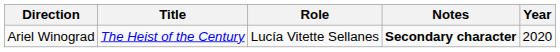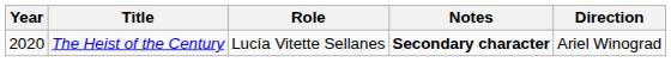columns swapped: Year <-> Direction
